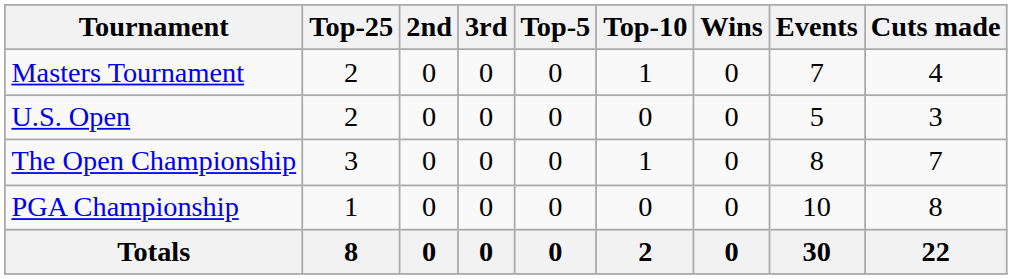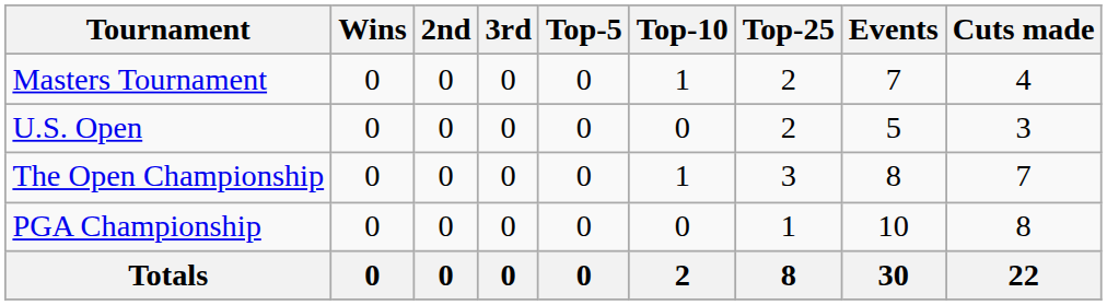columns swapped: Wins <-> Top-25
